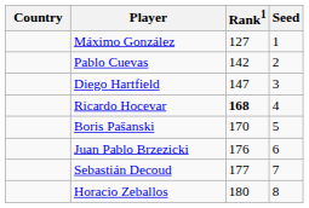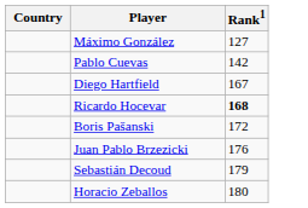- column: Seed | 1 | 2 | 3 | 4 | 5 | 6 | 7 | 8
Diego Hartfield | Rank1: 147 -> 167
Boris Pašanski | Rank1: 170 -> 172
Sebastián Decoud | Rank1: 177 -> 179
